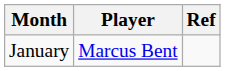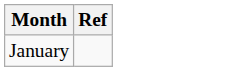- column: Player | Marcus Bent
